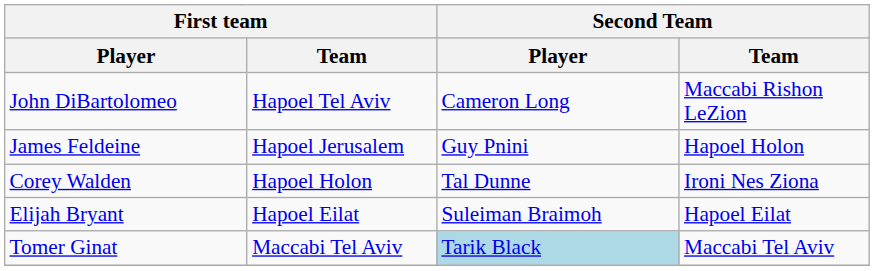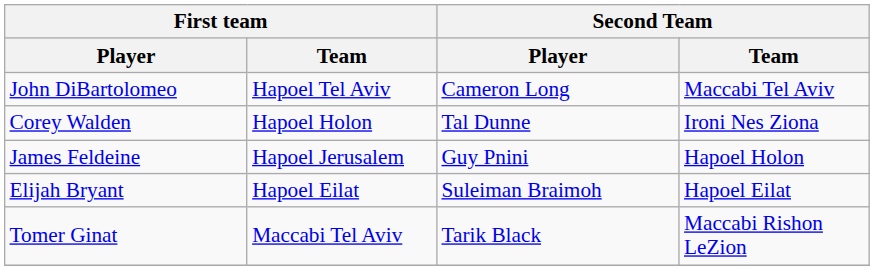John DiBartolomeo | Second Team / Team: Maccabi Rishon LeZion -> Maccabi Tel Aviv
rows swapped: Corey Walden <-> James Feldeine
Tomer Ginat | Second Team / Player: lightblue background -> no background
Tomer Ginat | Second Team / Team: Maccabi Tel Aviv -> Maccabi Rishon LeZion
